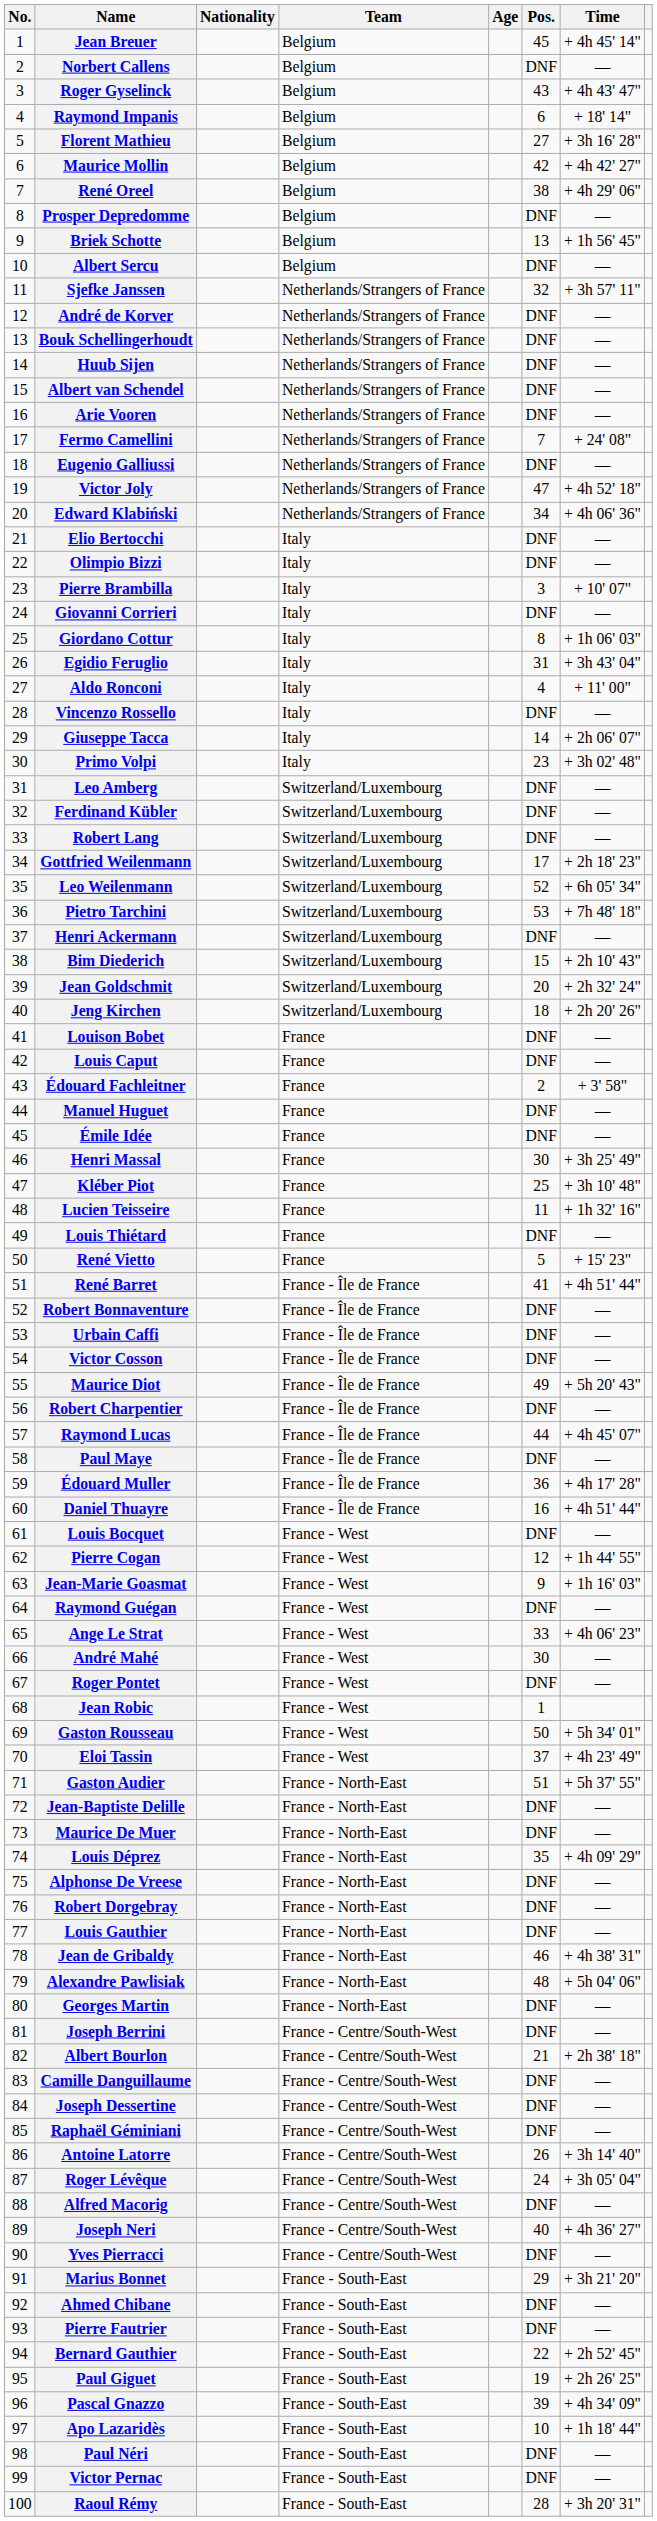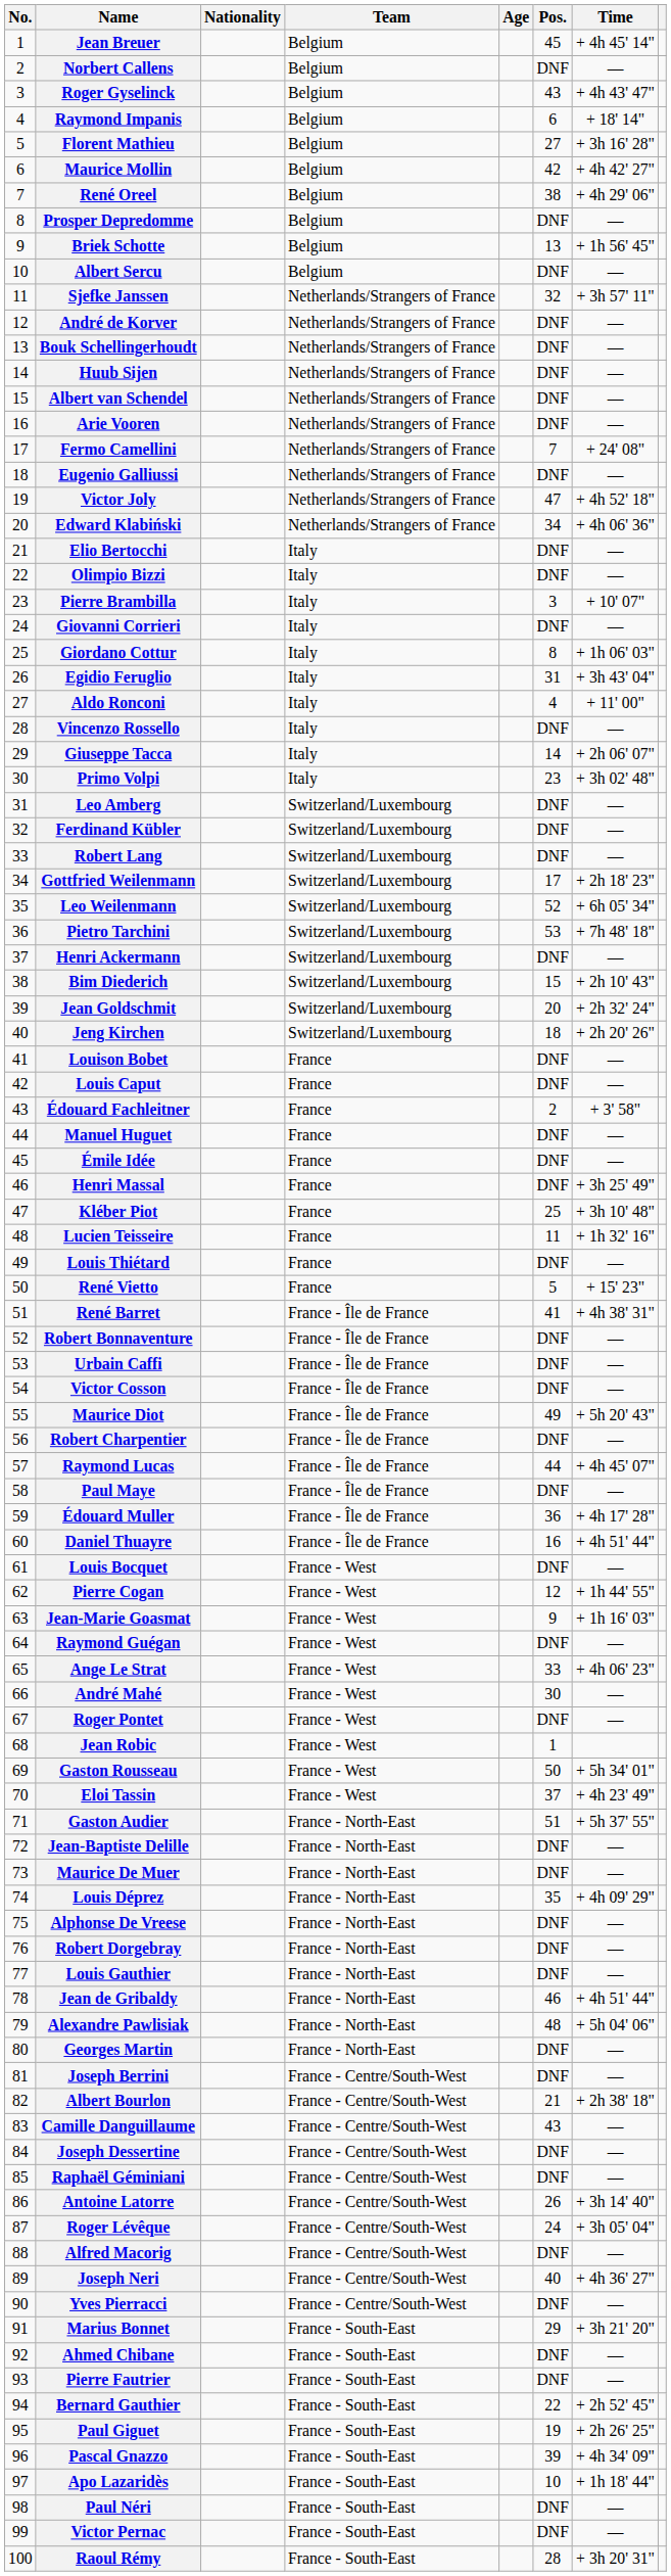Henri Massal | Pos.: 30 -> DNF
René Barret | Time: + 4h 51' 44" -> + 4h 38' 31"
Jean de Gribaldy | Time: + 4h 38' 31" -> + 4h 51' 44"
Camille Danguillaume | Pos.: DNF -> 43
